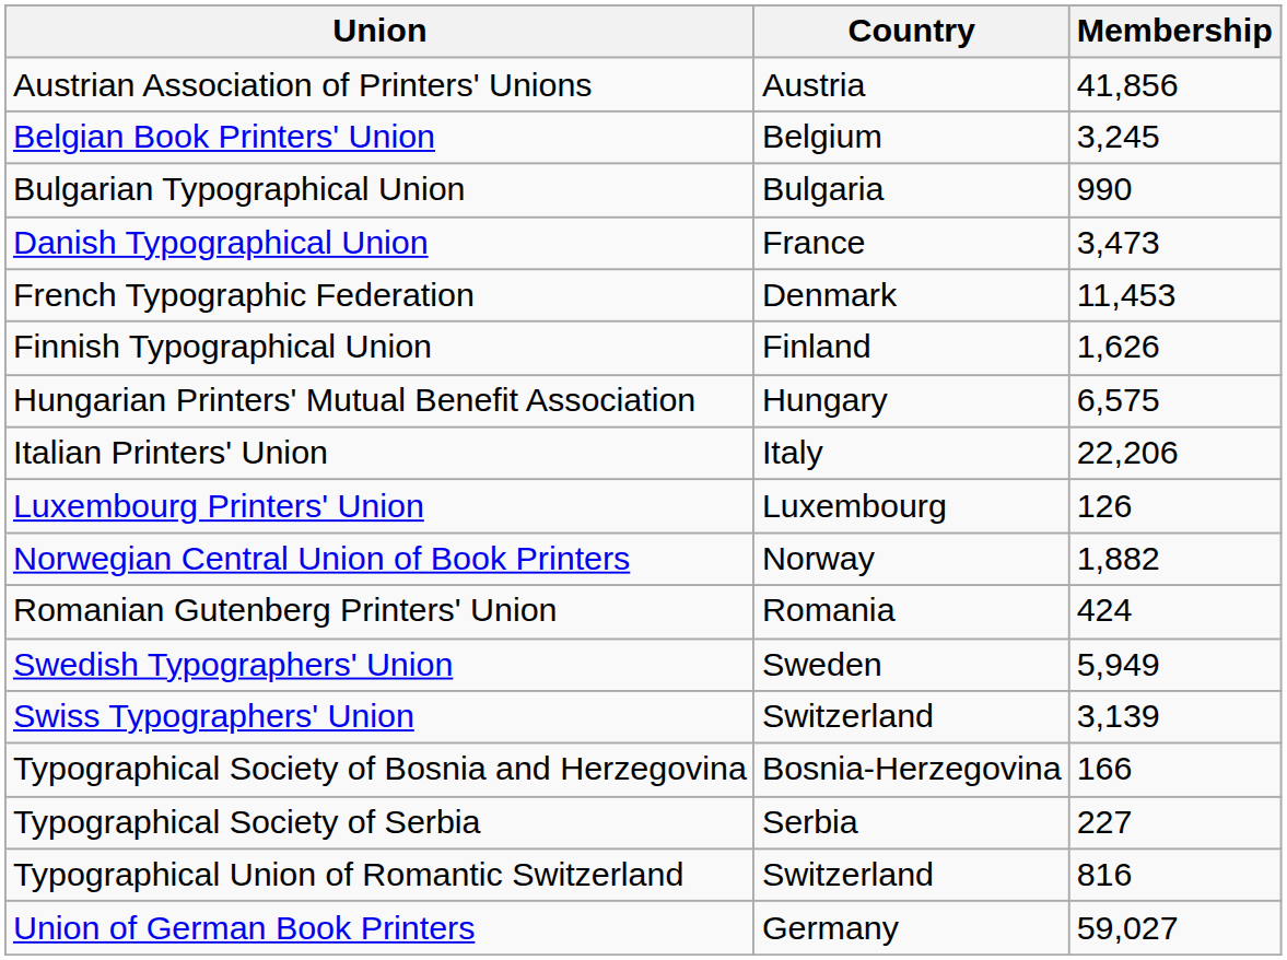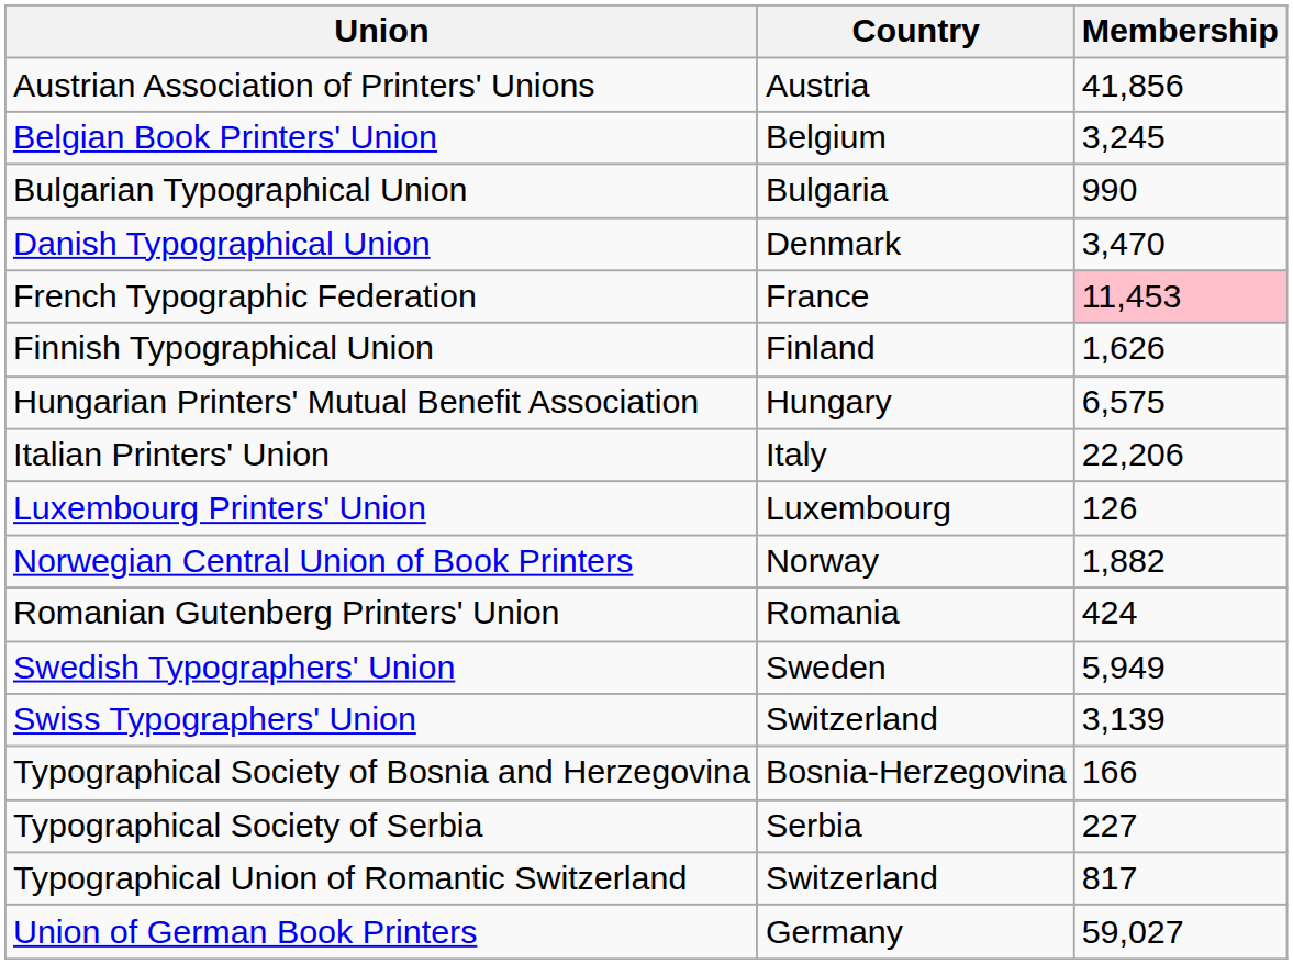Danish Typographical Union | Country: France -> Denmark
Danish Typographical Union | Membership: 3,473 -> 3,470
French Typographic Federation | Country: Denmark -> France
French Typographic Federation | Membership: no background -> pink background
Typographical Union of Romantic Switzerland | Membership: 816 -> 817
